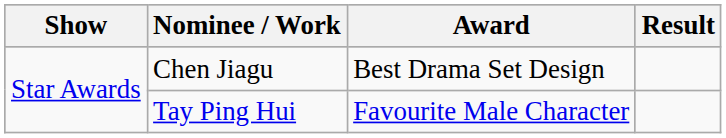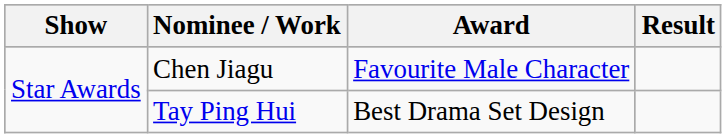Chen Jiagu | Award: Best Drama Set Design -> Favourite Male Character
Tay Ping Hui | Award: Favourite Male Character -> Best Drama Set Design
